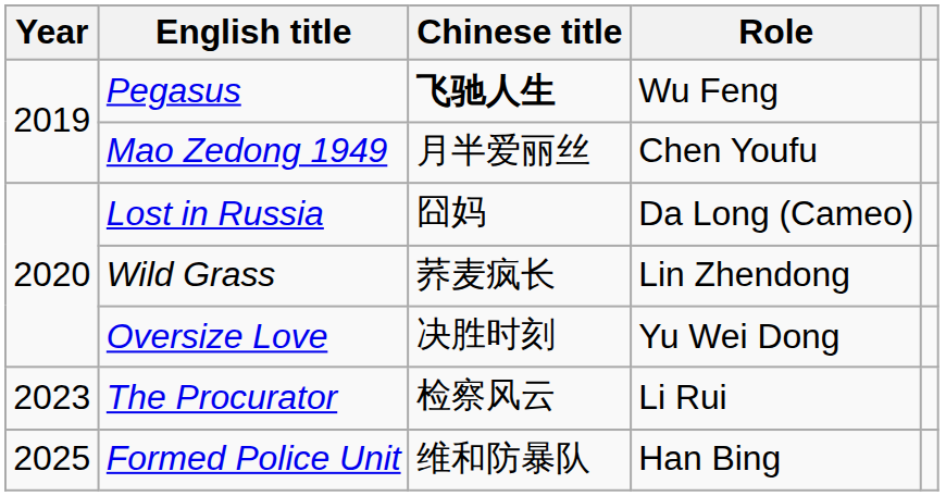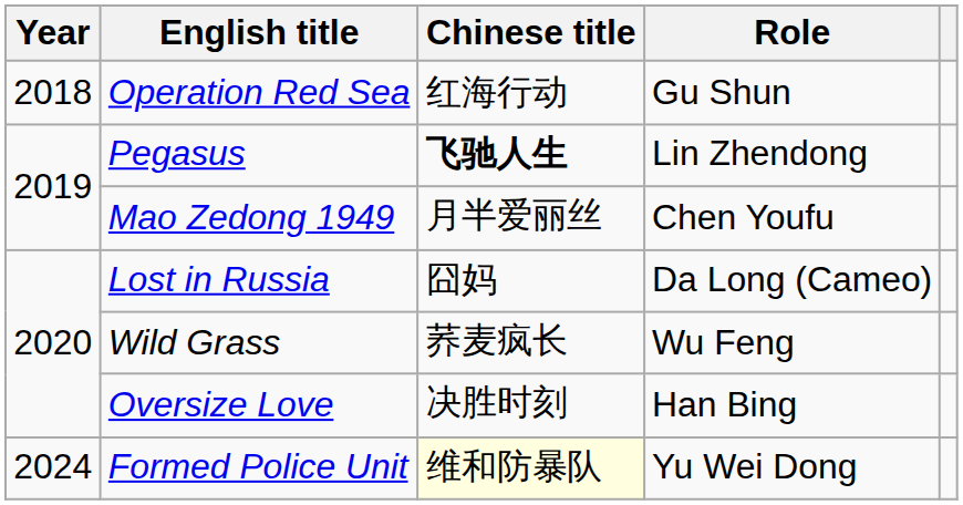+ row: 2018 | Operation Red Sea | 红海行动 | Gu Shun
Pegasus | Role: Wu Feng -> Lin Zhendong
Wild Grass | Role: Lin Zhendong -> Wu Feng
Oversize Love | Role: Yu Wei Dong -> Han Bing
- row: 2023 | The Procurator | 检察风云 | Li Rui
Formed Police Unit | Year: 2025 -> 2024
Formed Police Unit | Chinese title: no background -> lightyellow background
Formed Police Unit | Role: Han Bing -> Yu Wei Dong
